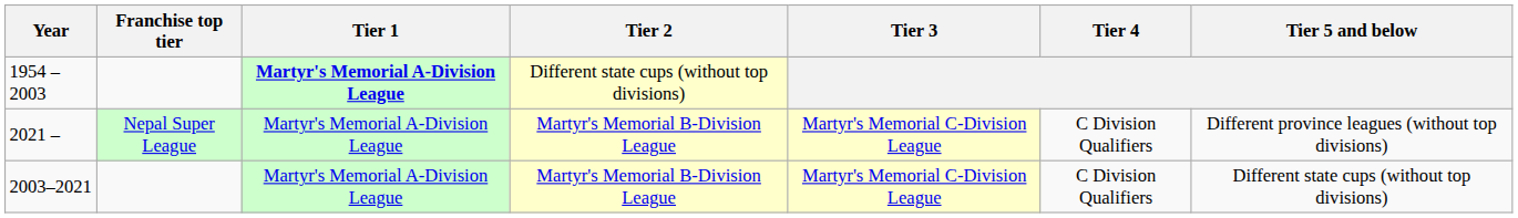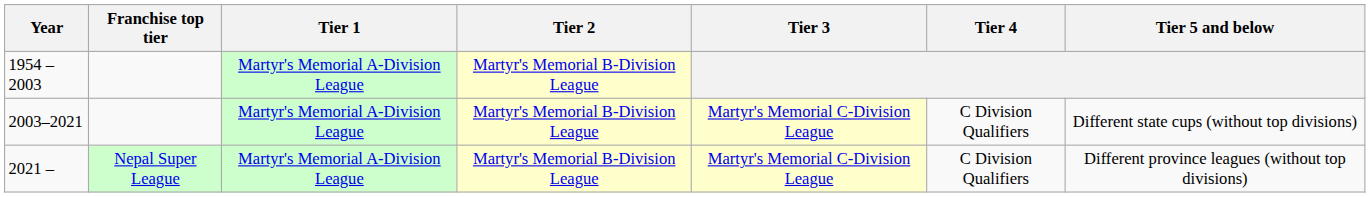1954 – 2003 | Tier 1: bold -> normal
1954 – 2003 | Tier 2: Different state cups (without top divisions) -> Martyr's Memorial B-Division League
rows swapped: 2003–2021 <-> 2021 –
